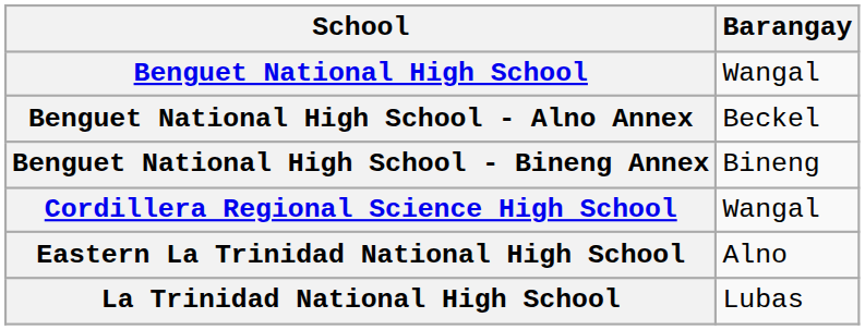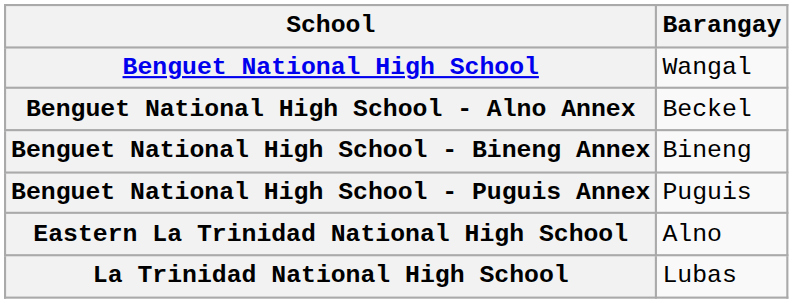+ row: Benguet National High School - Puguis Annex | Puguis
- row: Cordillera Regional Science High School | Wangal
